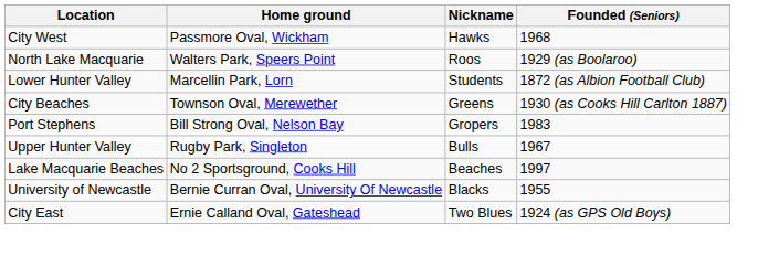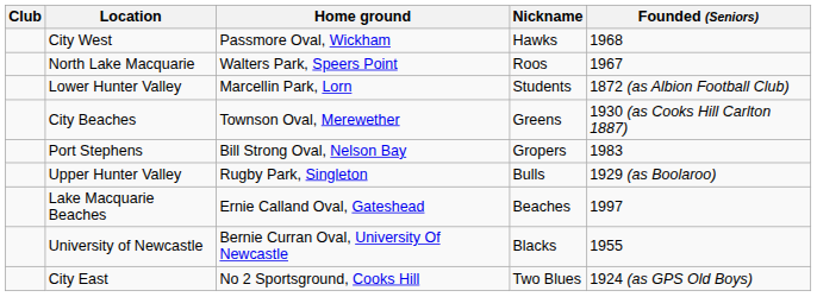+ column: Club
North Lake Macquarie | Founded (Seniors): 1929 (as Boolaroo) -> 1967
Upper Hunter Valley | Founded (Seniors): 1967 -> 1929 (as Boolaroo)
Lake Macquarie Beaches | Home ground: No 2 Sportsground, Cooks Hill -> Ernie Calland Oval, Gateshead
City East | Home ground: Ernie Calland Oval, Gateshead -> No 2 Sportsground, Cooks Hill
